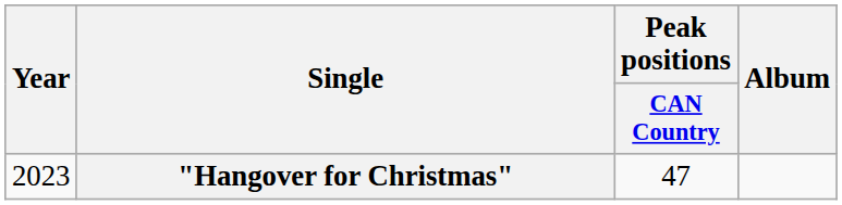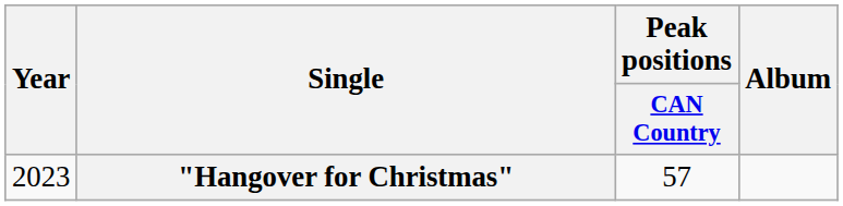"Hangover for Christmas" | Peak positions / CAN Country: 47 -> 57
